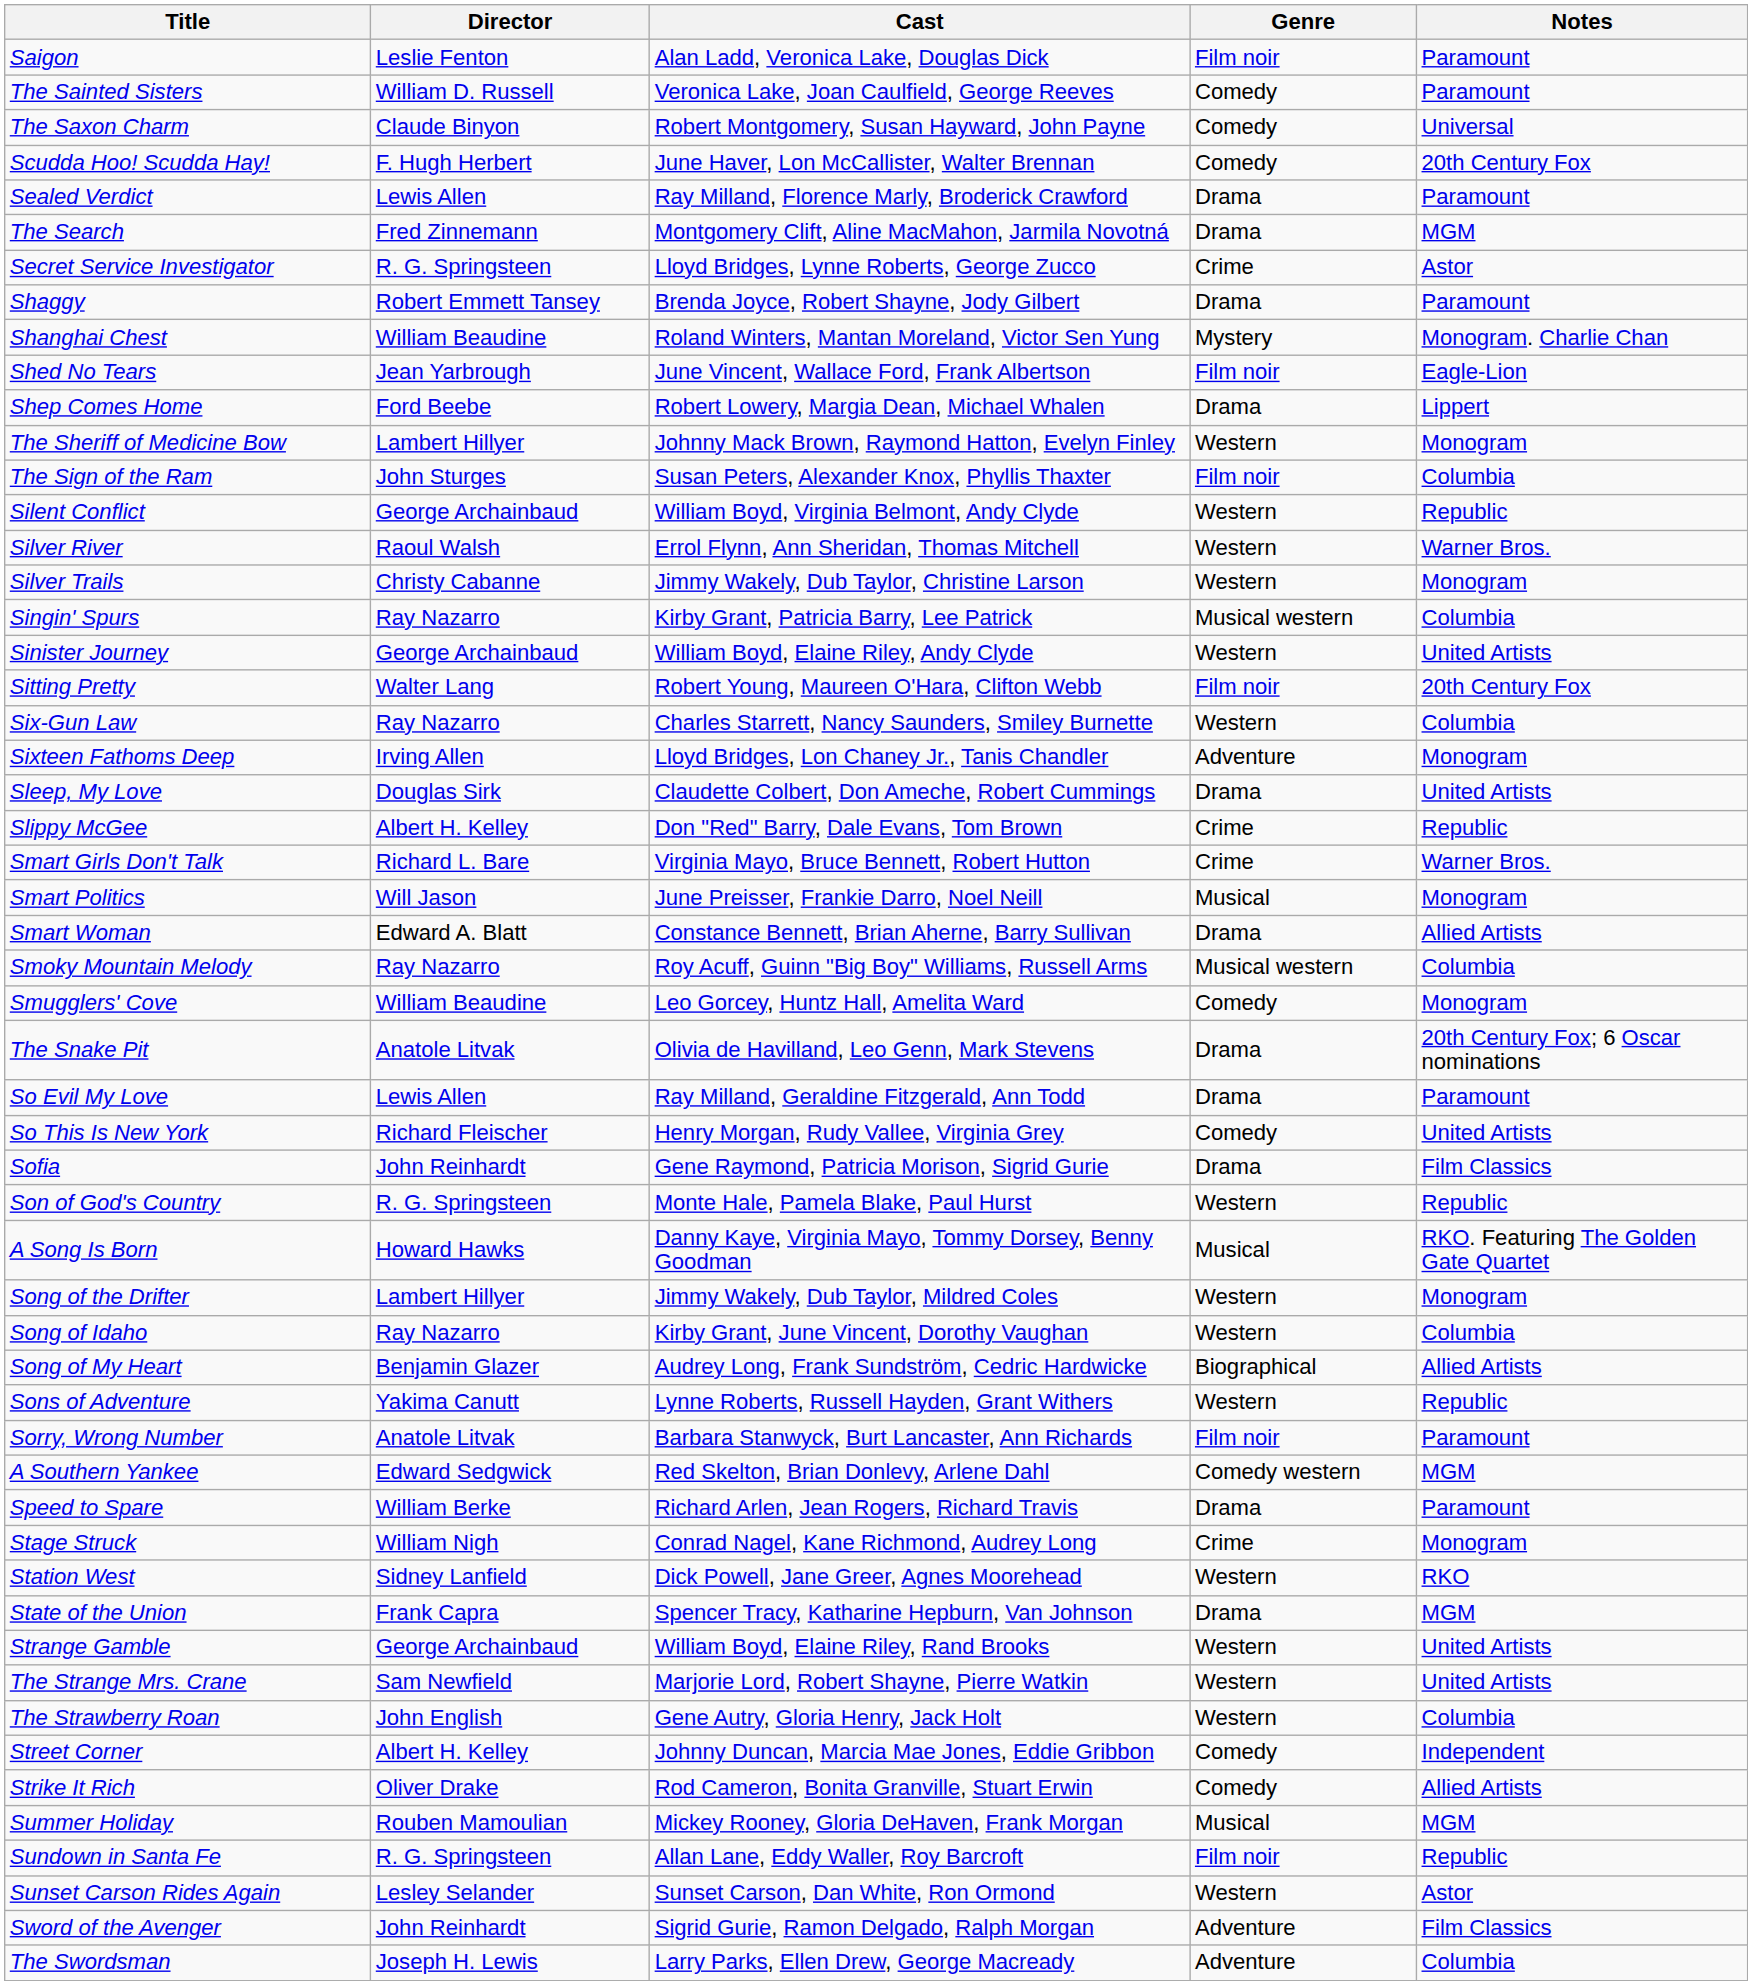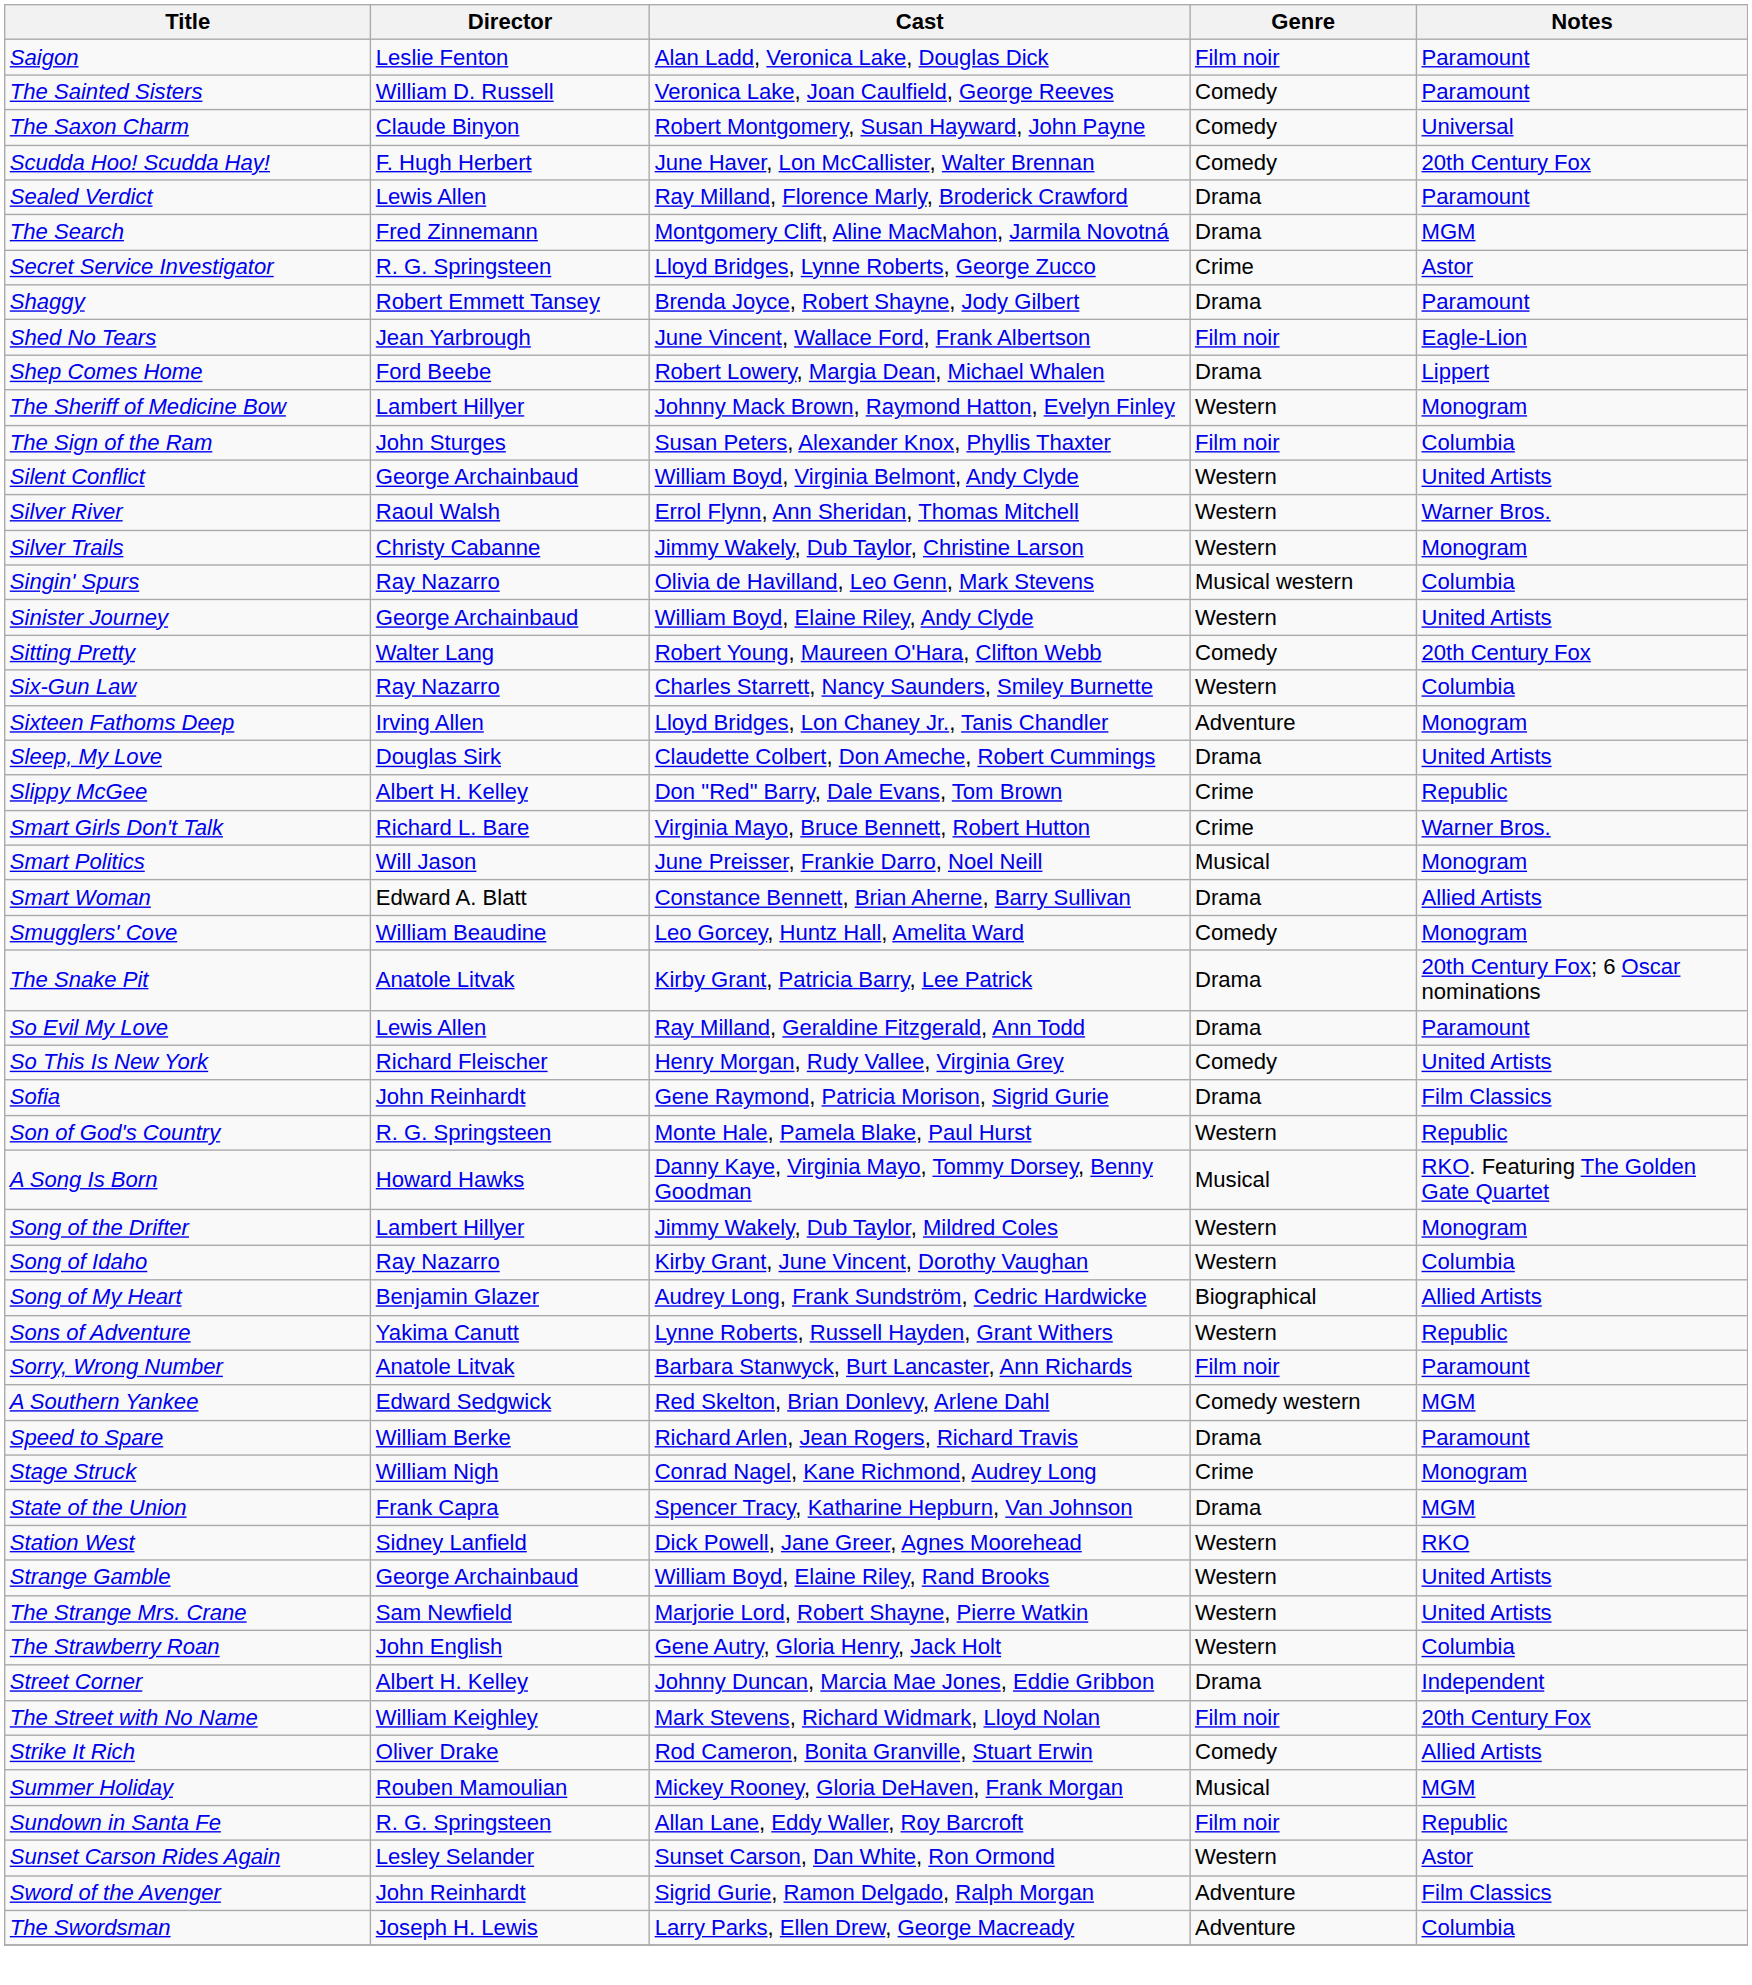- row: Shanghai Chest | William Beaudine | Roland Winters, Mantan Moreland, Victor Sen Yung | Mystery | Monogram. Charlie Chan
Silent Conflict | Notes: Republic -> United Artists
Singin' Spurs | Cast: Kirby Grant, Patricia Barry, Lee Patrick -> Olivia de Havilland, Leo Genn, Mark Stevens
Sitting Pretty | Genre: Film noir -> Comedy
- row: Smoky Mountain Melody | Ray Nazarro | Roy Acuff, Guinn "Big Boy" Williams, Russell Arms | Musical western | Columbia
The Snake Pit | Cast: Olivia de Havilland, Leo Genn, Mark Stevens -> Kirby Grant, Patricia Barry, Lee Patrick
rows swapped: State of the Union <-> Station West
Street Corner | Genre: Comedy -> Drama
+ row: The Street with No Name | William Keighley | Mark Stevens, Richard Widmark, Lloyd Nolan | Film noir | 20th Century Fox
